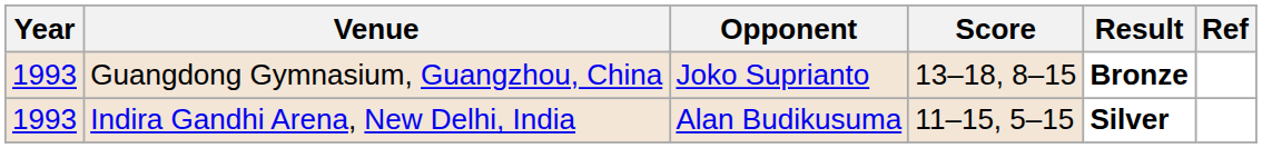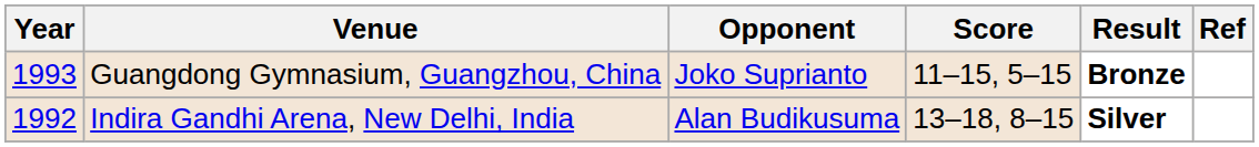Guangdong Gymnasium, Guangzhou, China | Score: 13–18, 8–15 -> 11–15, 5–15
Indira Gandhi Arena, New Delhi, India | Year: 1993 -> 1992
Indira Gandhi Arena, New Delhi, India | Score: 11–15, 5–15 -> 13–18, 8–15
